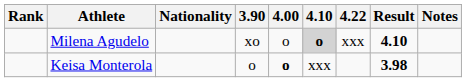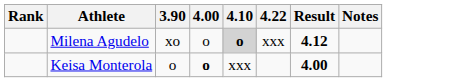- column: Nationality
Milena Agudelo | Result: 4.10 -> 4.12
Keisa Monterola | Result: 3.98 -> 4.00
